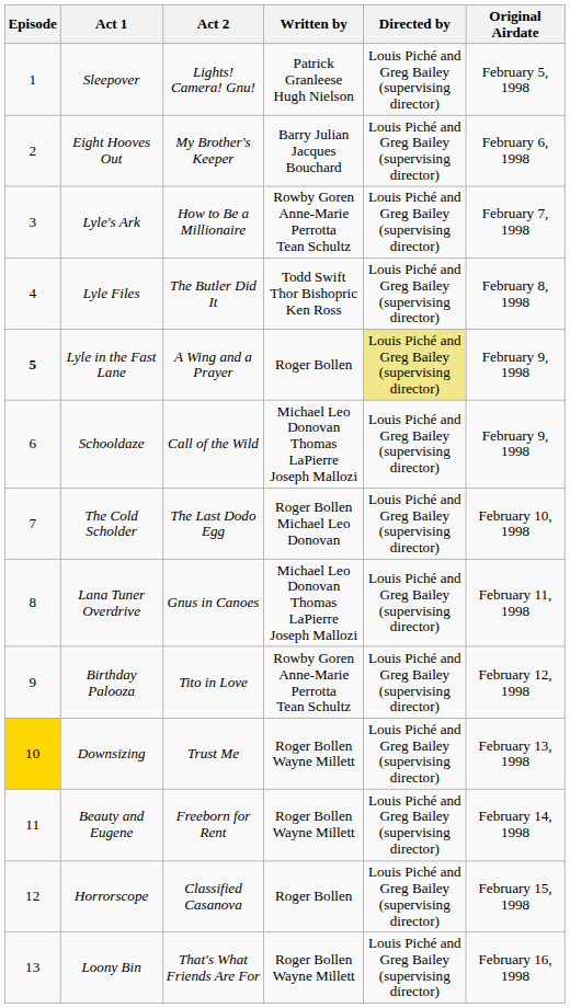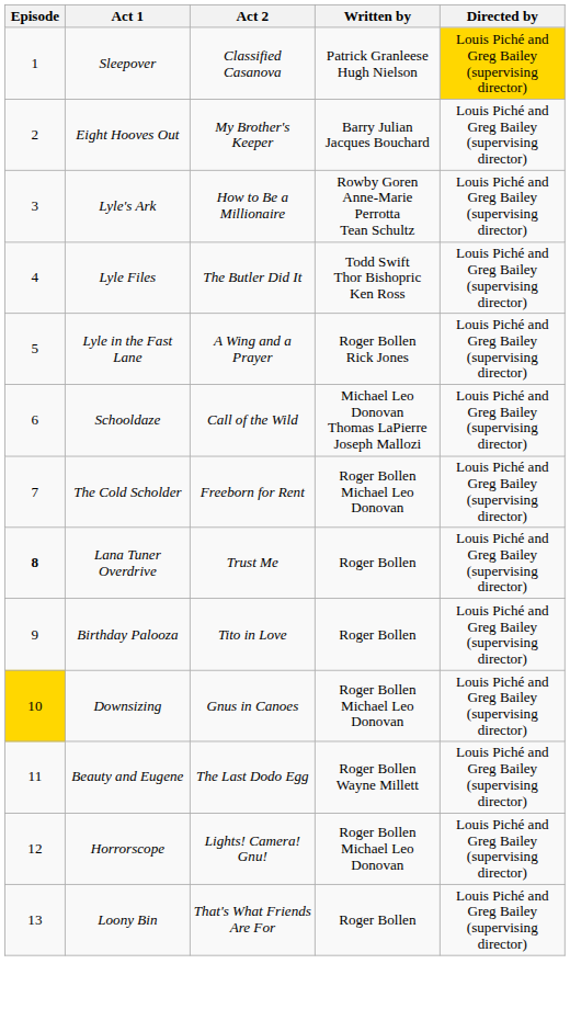- column: Original Airdate | February 5, 1998 | February 6, 1998 | February 7, 1998 | February 8, 1998 | February 9, 1998 | February 9, 1998 | February 10, 1998 | February 11, 1998 | February 12, 1998 | February 13, 1998 | February 14, 1998 | February 15, 1998 | February 16, 1998
Sleepover | Act 2: Lights! Camera! Gnu! -> Classified Casanova
Sleepover | Directed by: no background -> gold background
Lyle in the Fast Lane | Episode: bold -> normal
Lyle in the Fast Lane | Written by: Roger Bollen -> Roger Bollen Rick Jones
Lyle in the Fast Lane | Directed by: khaki background -> no background
The Cold Scholder | Act 2: The Last Dodo Egg -> Freeborn for Rent
Lana Tuner Overdrive | Episode: normal -> bold
Lana Tuner Overdrive | Act 2: Gnus in Canoes -> Trust Me
Lana Tuner Overdrive | Written by: Michael Leo Donovan Thomas LaPierre Joseph Mallozi -> Roger Bollen
Birthday Palooza | Written by: Rowby Goren Anne-Marie Perrotta Tean Schultz -> Roger Bollen
Downsizing | Act 2: Trust Me -> Gnus in Canoes
Downsizing | Written by: Roger Bollen Wayne Millett -> Roger Bollen Michael Leo Donovan
Beauty and Eugene | Act 2: Freeborn for Rent -> The Last Dodo Egg
Horrorscope | Act 2: Classified Casanova -> Lights! Camera! Gnu!
Horrorscope | Written by: Roger Bollen -> Roger Bollen Michael Leo Donovan
Loony Bin | Written by: Roger Bollen Wayne Millett -> Roger Bollen
